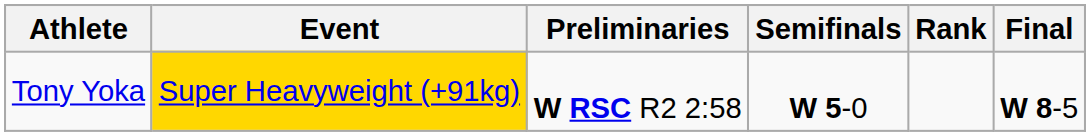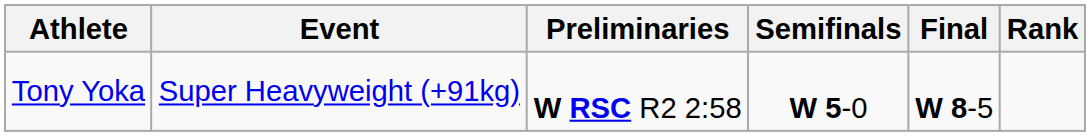columns swapped: Final <-> Rank
Tony Yoka | Event: gold background -> no background
